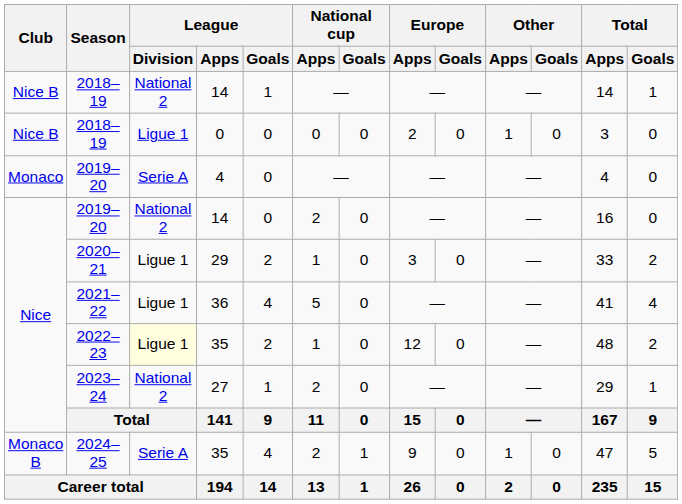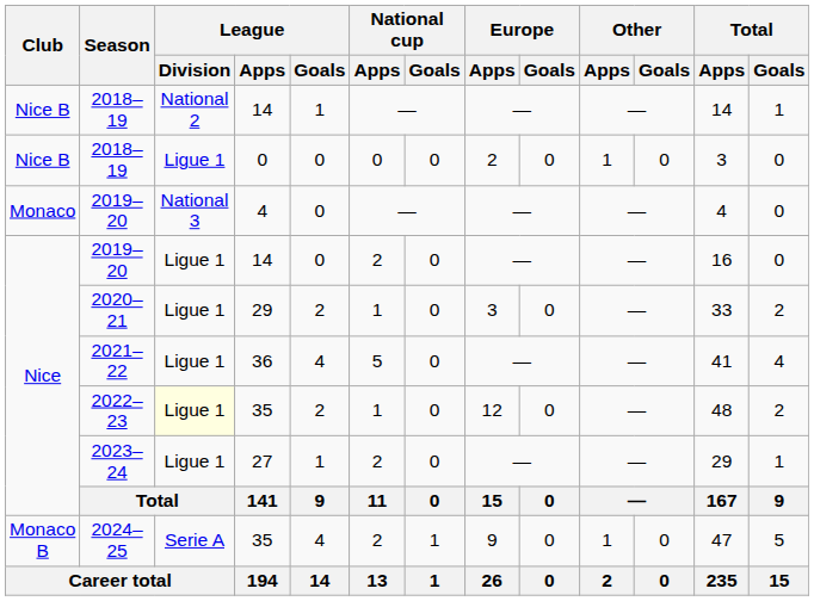2019–20 / 4 | League / Division: Serie A -> National 3
2019–20 / 14 | League / Division: National 2 -> Ligue 1
2023–24 | League / Division: National 2 -> Ligue 1
